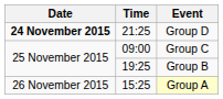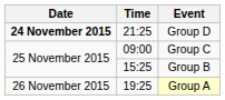Group B | Time: 19:25 -> 15:25
Group A | Time: 15:25 -> 19:25
